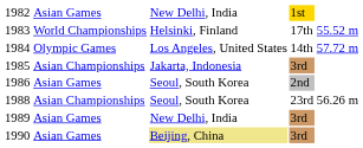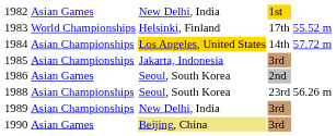1984 | column 2: Olympic Games -> Asian Championships
1984 | column 3: no background -> gold background
1989 | column 2: Asian Games -> Asian Championships
